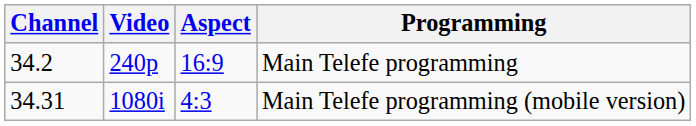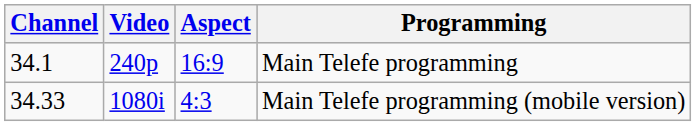Main Telefe programming | Channel: 34.2 -> 34.1
Main Telefe programming (mobile version) | Channel: 34.31 -> 34.33
